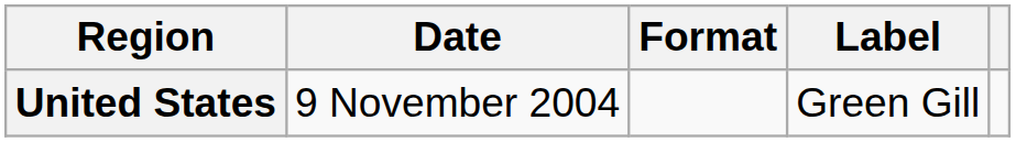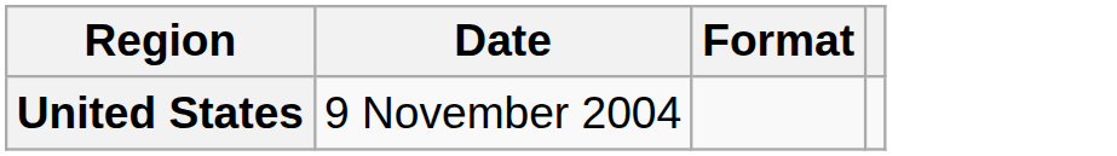- column: Label | Green Gill
